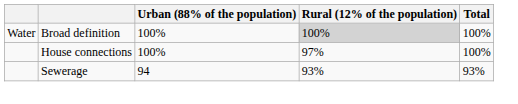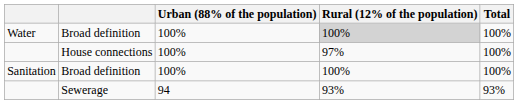+ row: Sanitation | Broad definition | 100% | 100% | 100%
